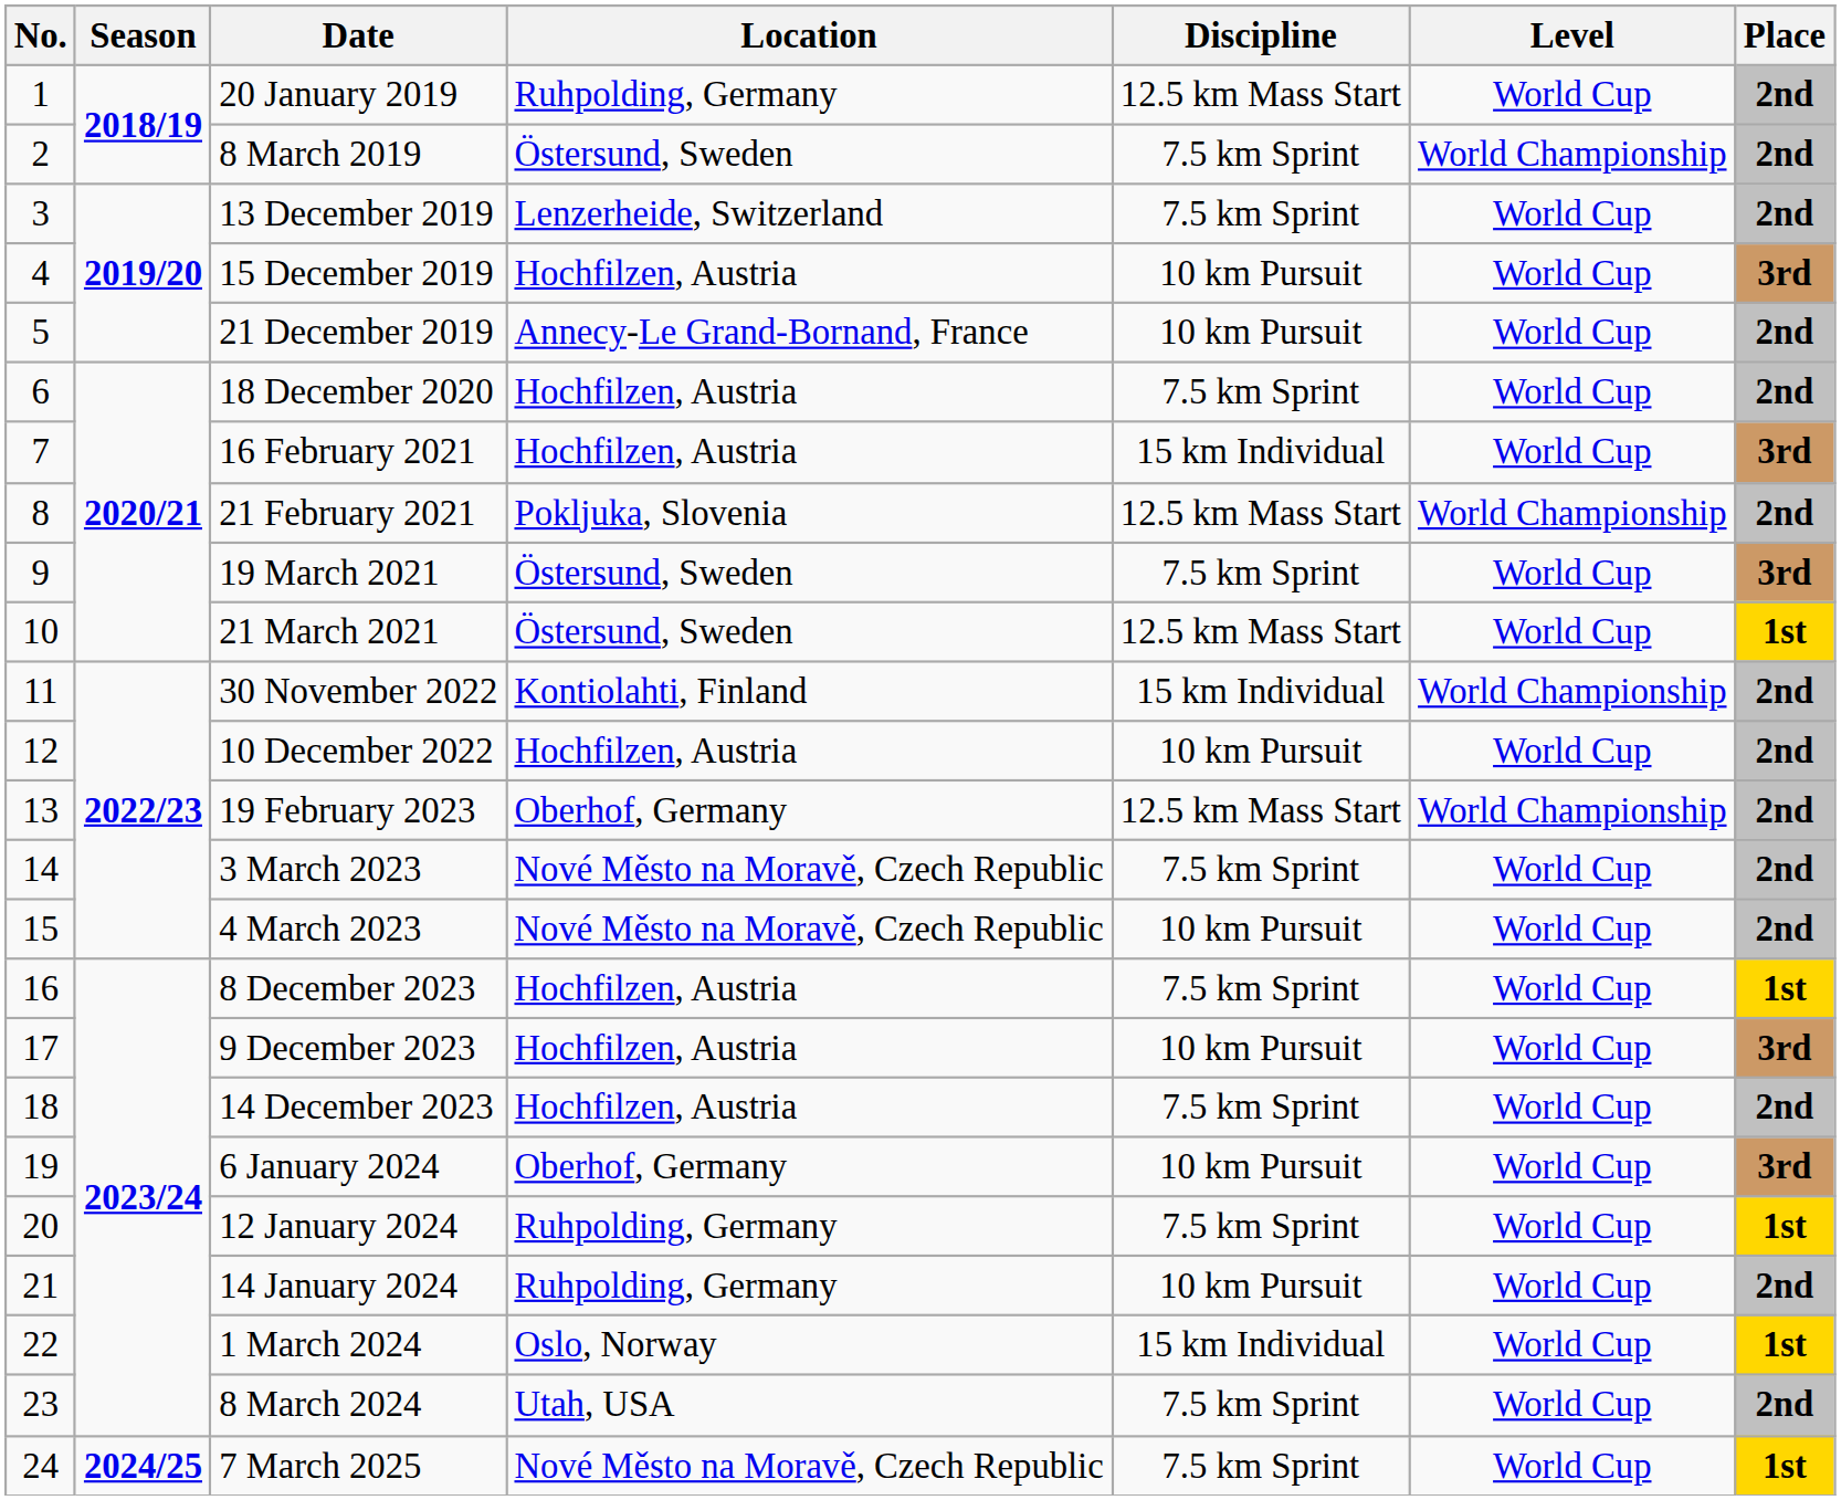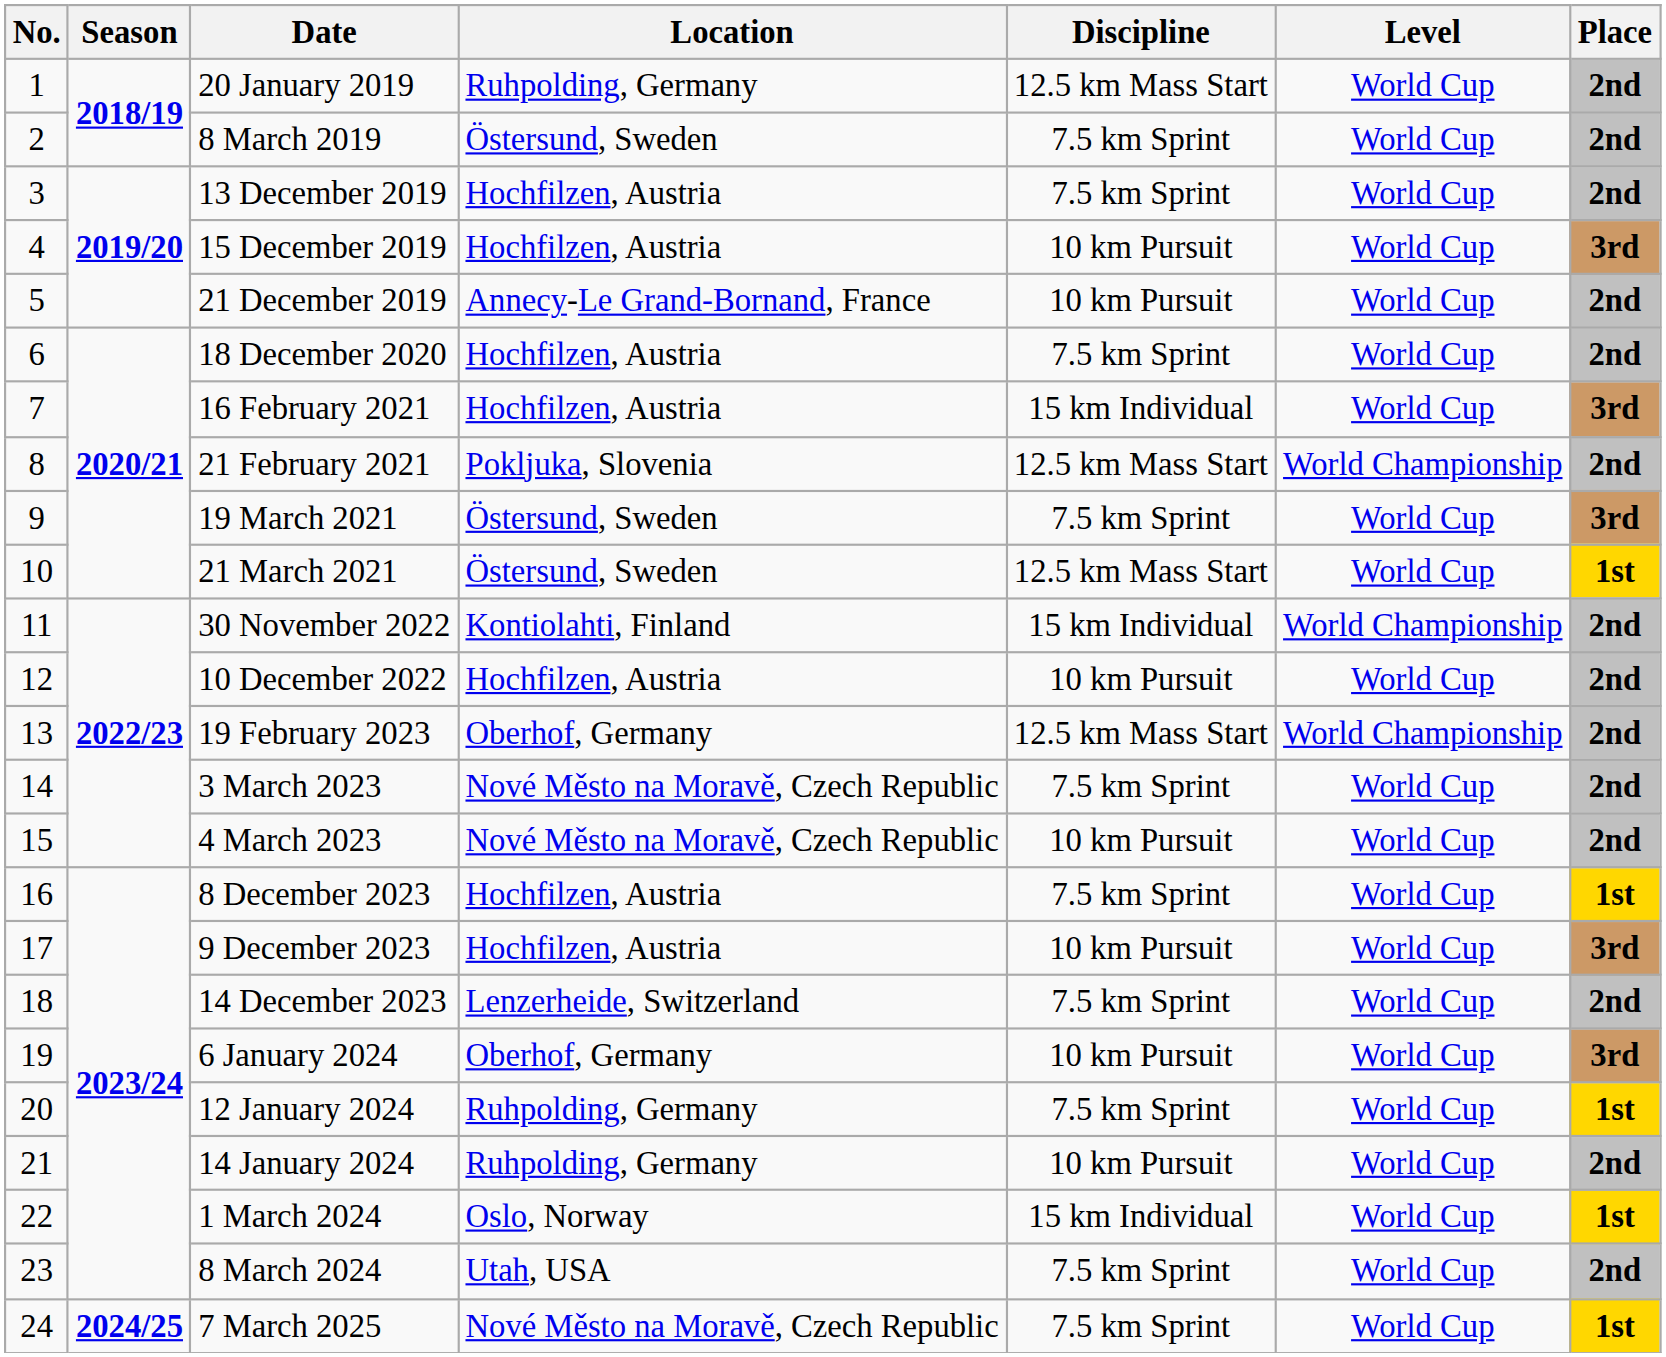8 March 2019 | Level: World Championship -> World Cup
13 December 2019 | Location: Lenzerheide, Switzerland -> Hochfilzen, Austria
14 December 2023 | Location: Hochfilzen, Austria -> Lenzerheide, Switzerland
